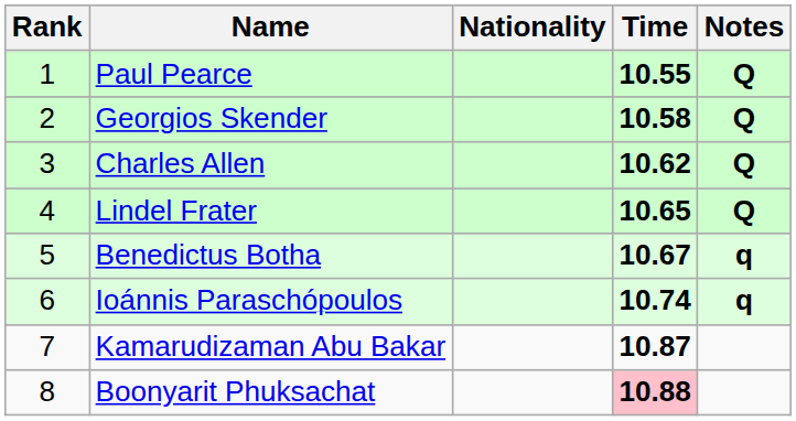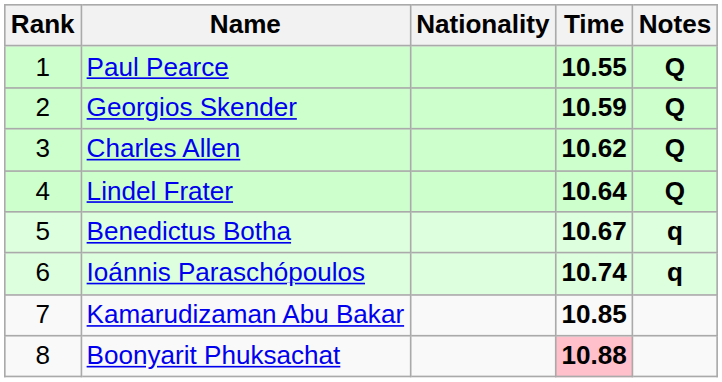Georgios Skender | Time: 10.58 -> 10.59
Lindel Frater | Time: 10.65 -> 10.64
Kamarudizaman Abu Bakar | Time: 10.87 -> 10.85
